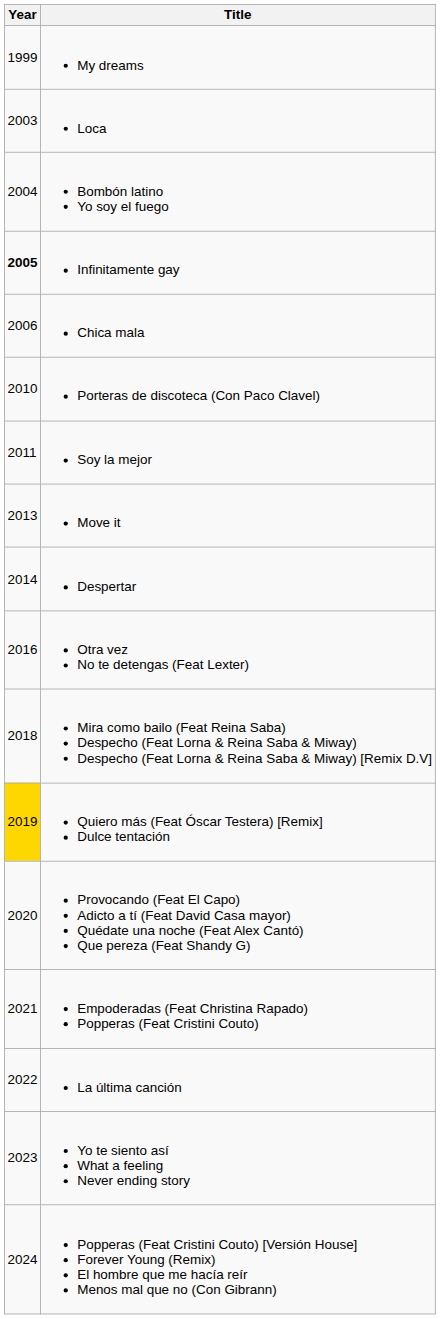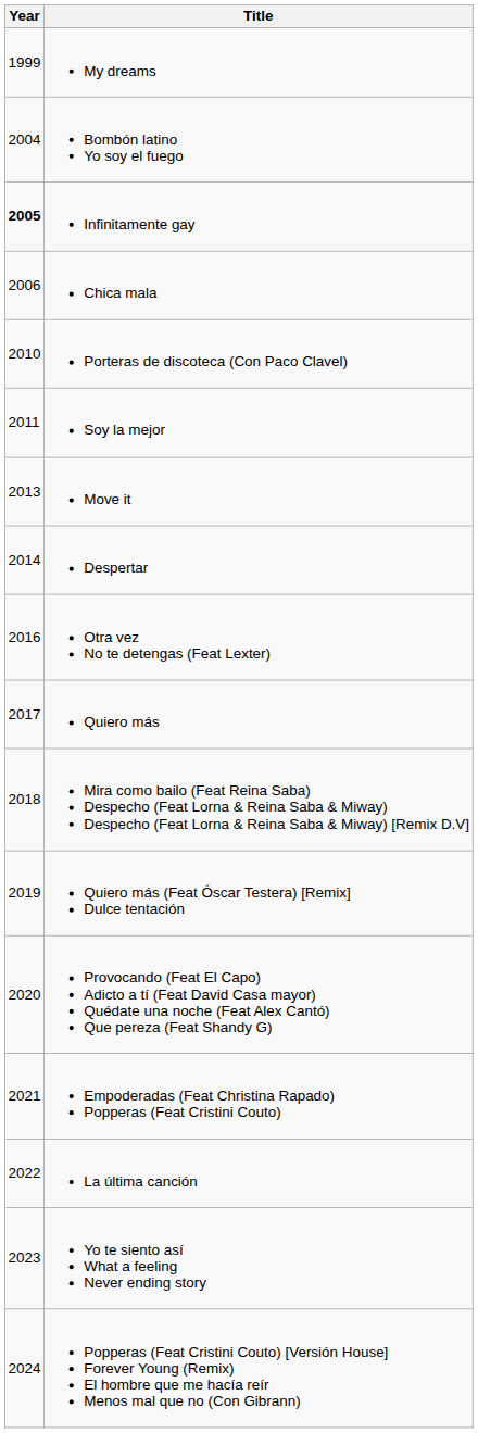- row: 2003 | Loca
+ row: 2017 | Quiero más
Quiero más (Feat Óscar Testera) [Remix] Dulce tentación | Year: gold background -> no background
